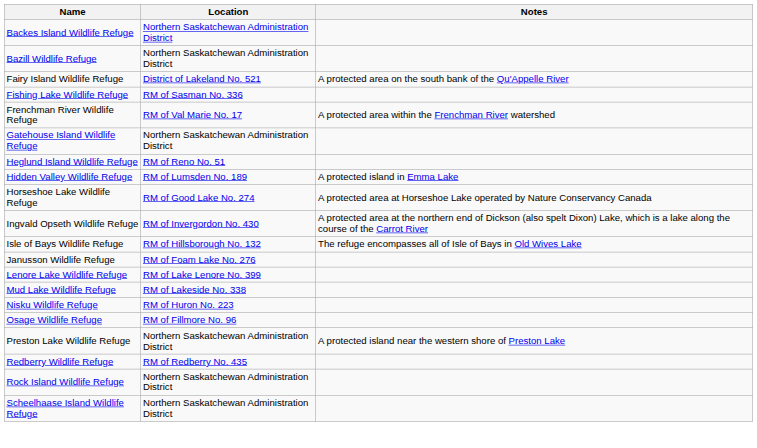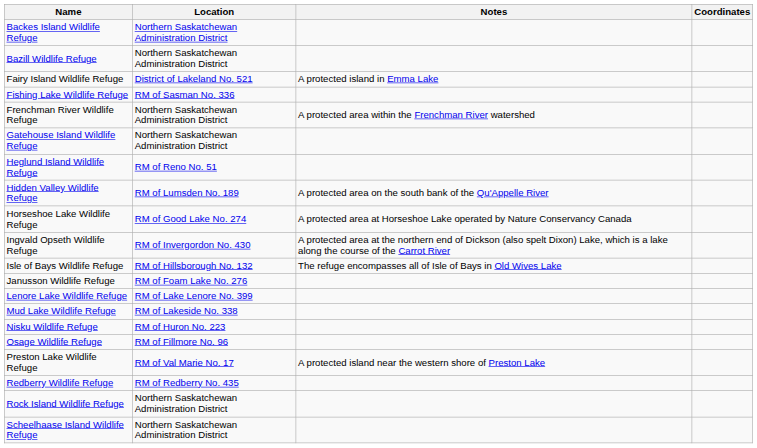+ column: Coordinates
Fairy Island Wildlife Refuge | Notes: A protected area on the south bank of the Qu'Appelle River -> A protected island in Emma Lake
Frenchman River Wildlife Refuge | Location: RM of Val Marie No. 17 -> Northern Saskatchewan Administration District
Hidden Valley Wildlife Refuge | Notes: A protected island in Emma Lake -> A protected area on the south bank of the Qu'Appelle River
Preston Lake Wildlife Refuge | Location: Northern Saskatchewan Administration District -> RM of Val Marie No. 17
